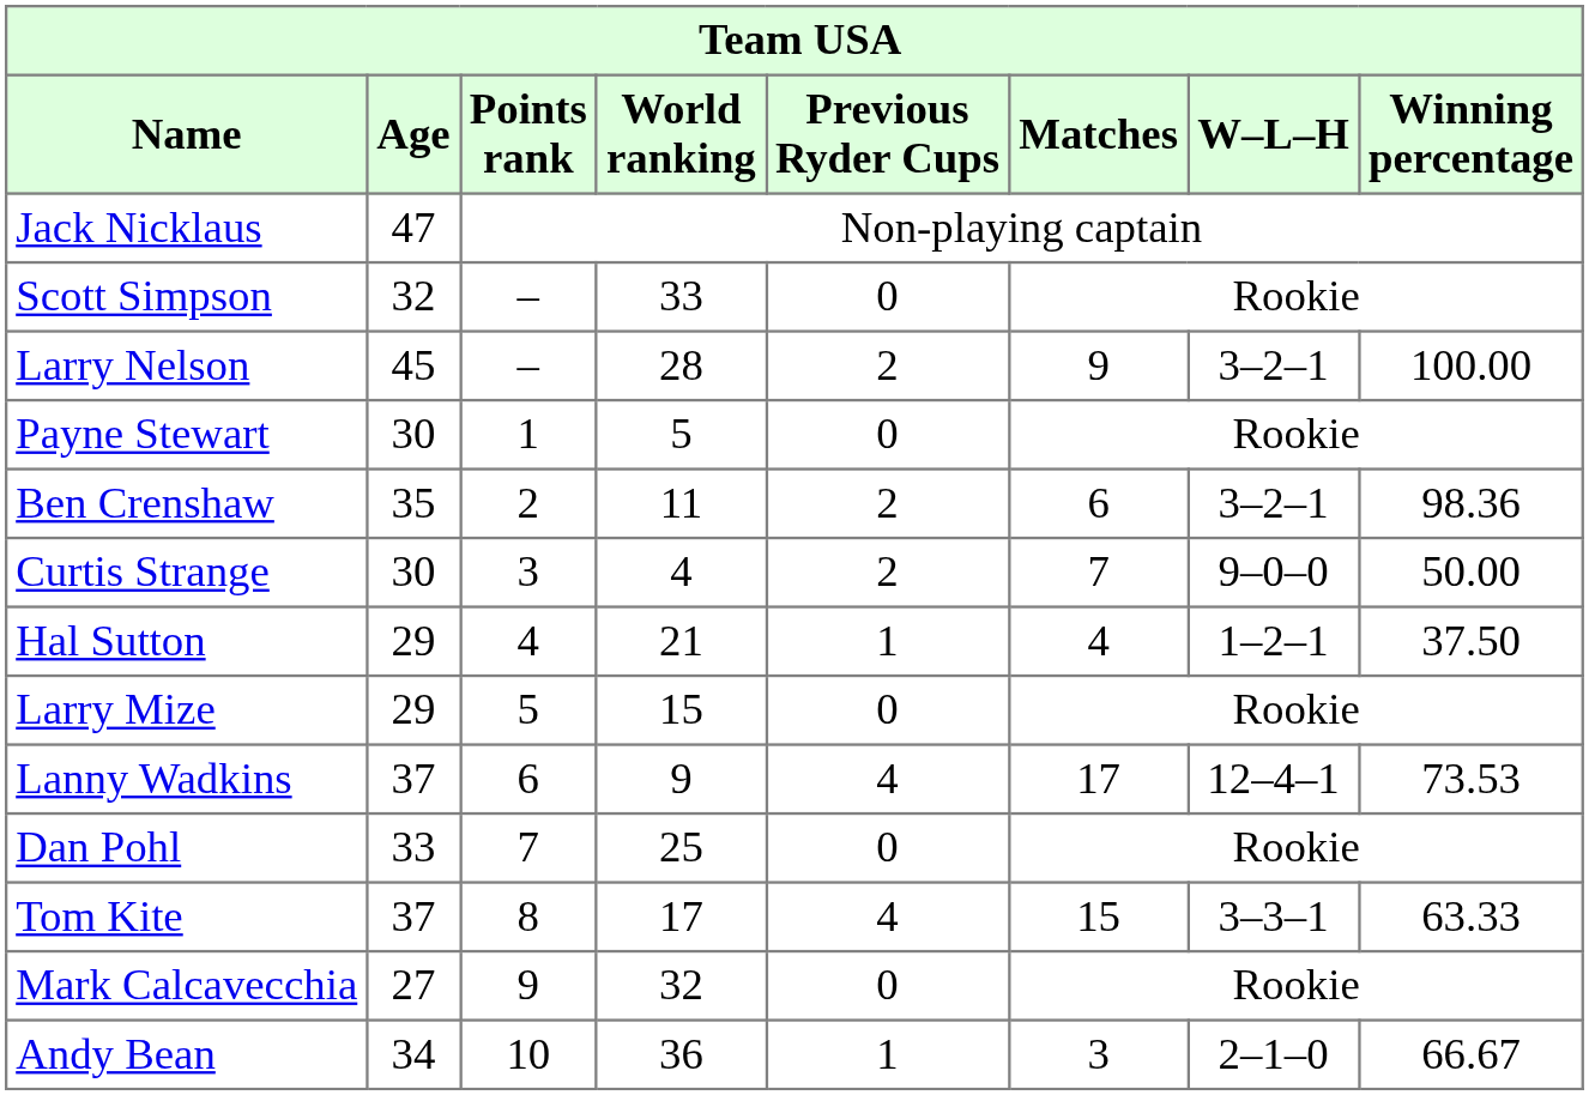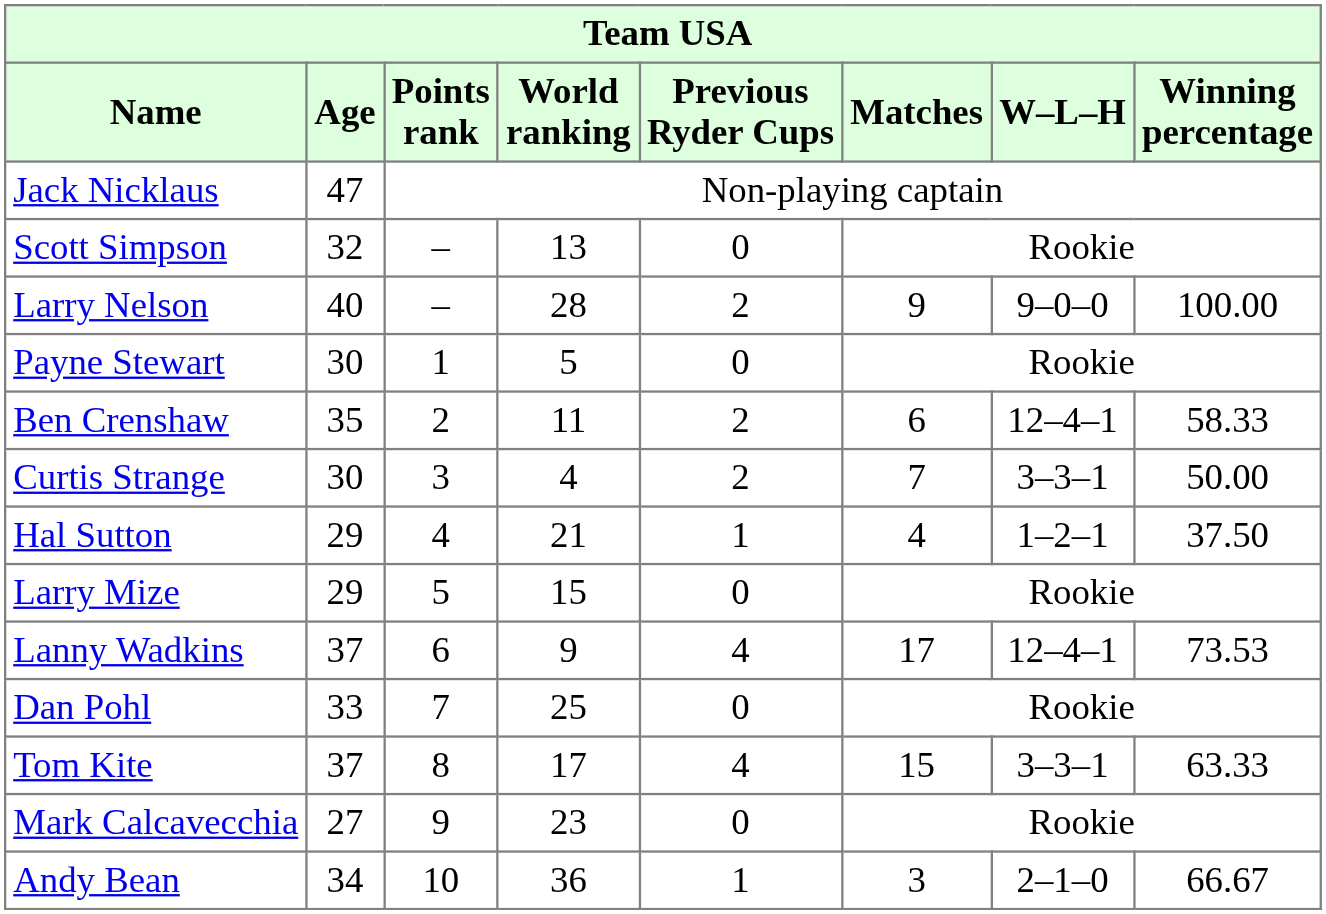Scott Simpson | World ranking: 33 -> 13
Larry Nelson | Age: 45 -> 40
Larry Nelson | W–L–H: 3–2–1 -> 9–0–0
Ben Crenshaw | W–L–H: 3–2–1 -> 12–4–1
Ben Crenshaw | Winning percentage: 98.36 -> 58.33
Curtis Strange | W–L–H: 9–0–0 -> 3–3–1
Mark Calcavecchia | World ranking: 32 -> 23
